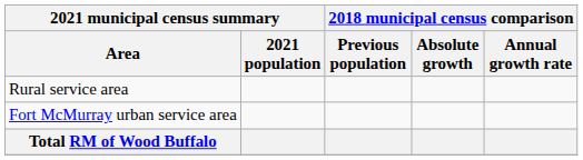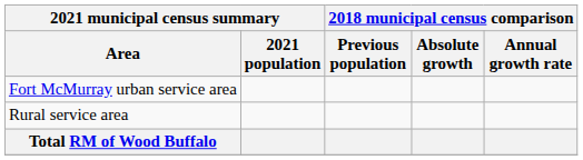rows swapped: Fort McMurray urban service area <-> Rural service area
